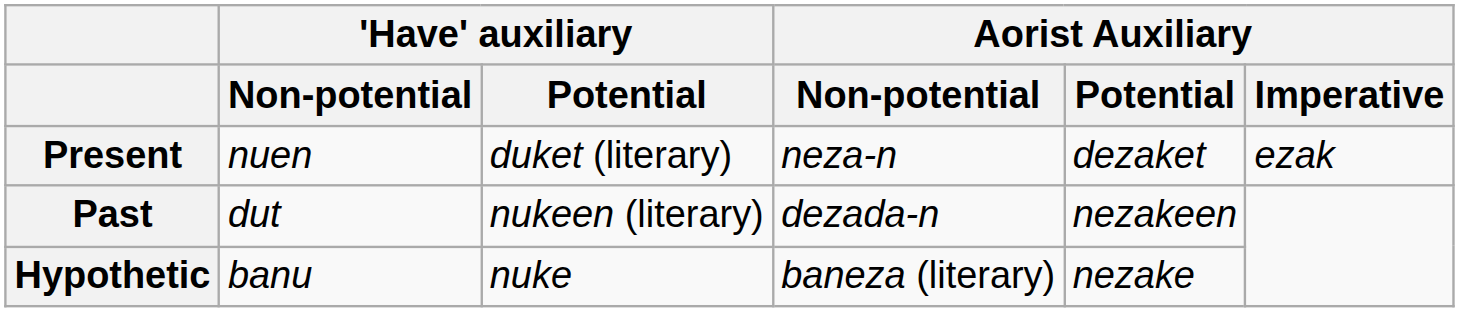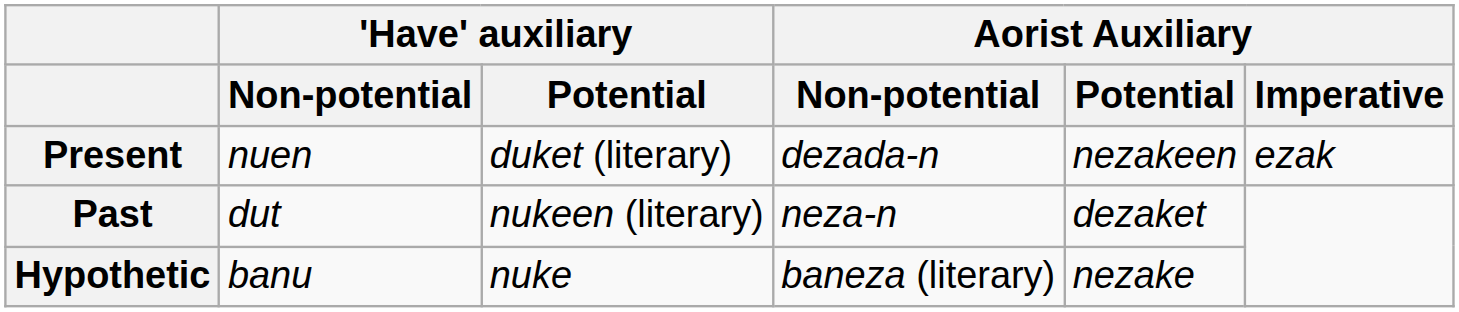Present | Aorist Auxiliary / Non-potential: neza-n -> dezada-n
Present | Aorist Auxiliary / Potential: dezaket -> nezakeen
Past | Aorist Auxiliary / Non-potential: dezada-n -> neza-n
Past | Aorist Auxiliary / Potential: nezakeen -> dezaket
